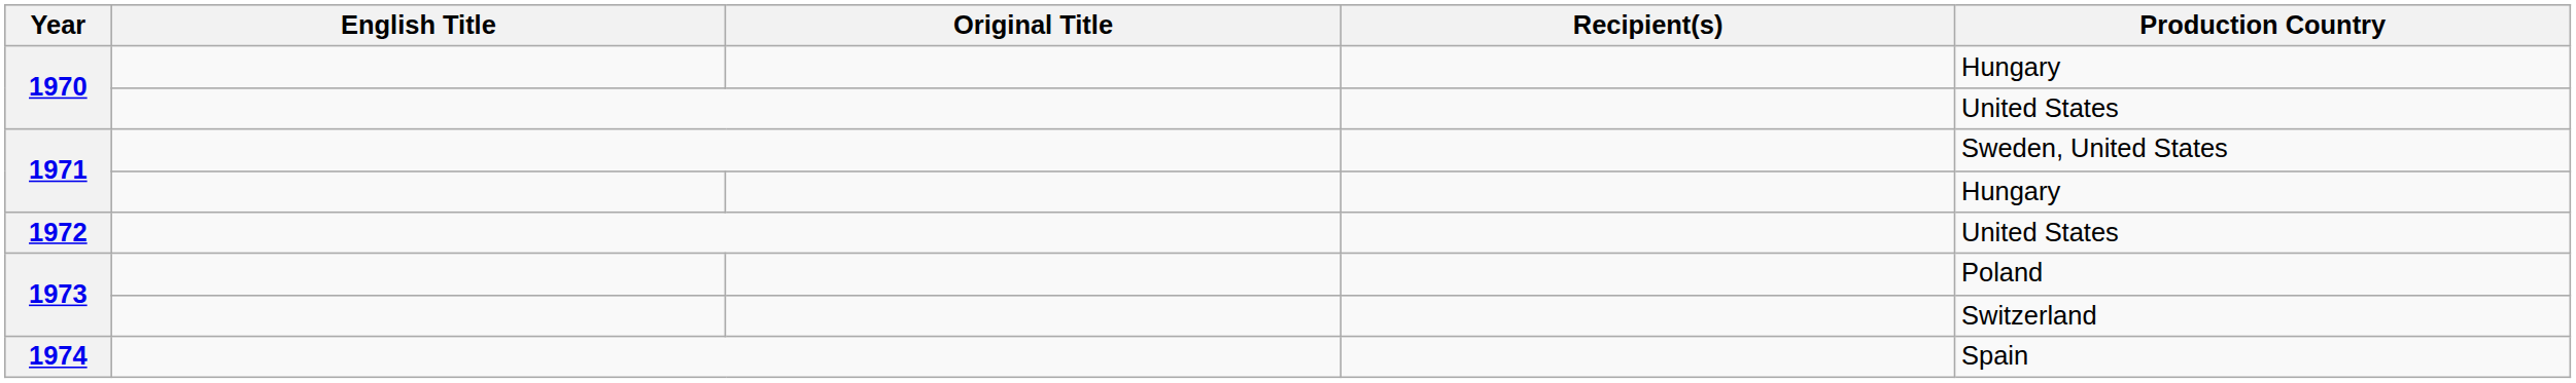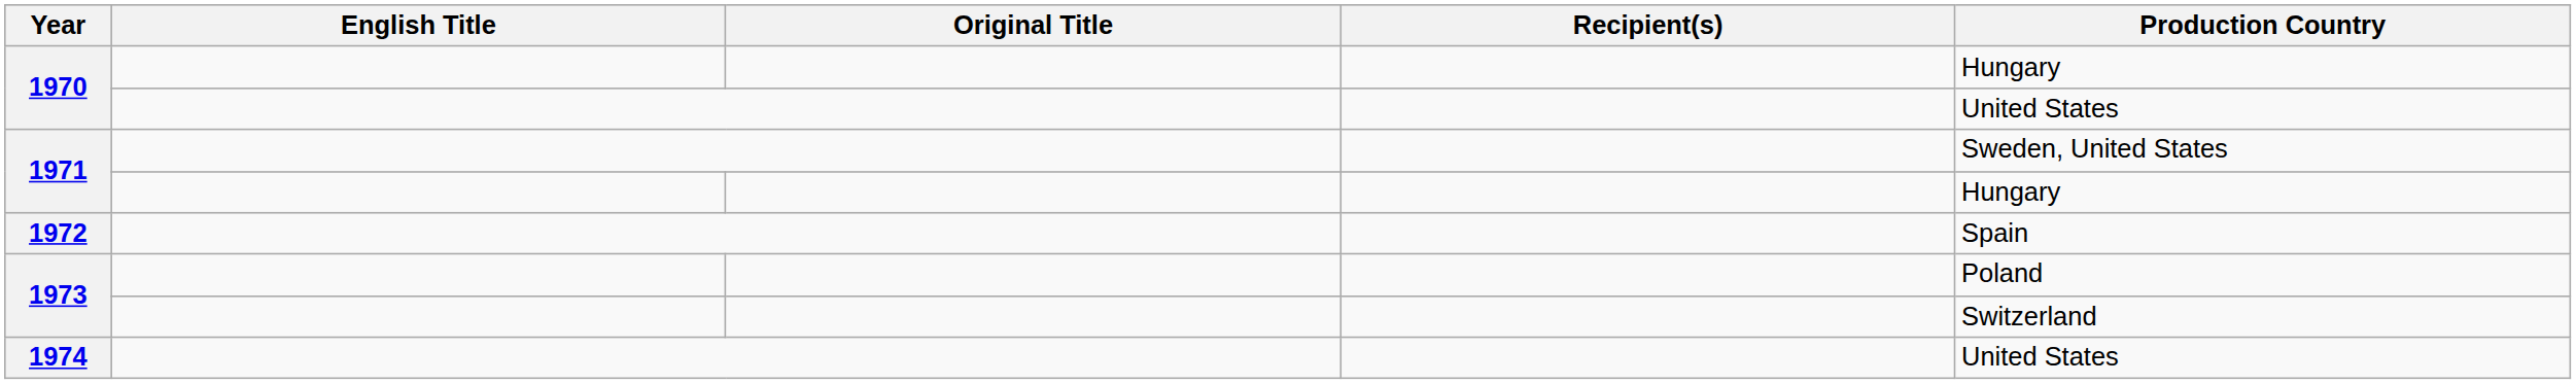1972 | Production Country: United States -> Spain
1974 | Production Country: Spain -> United States
